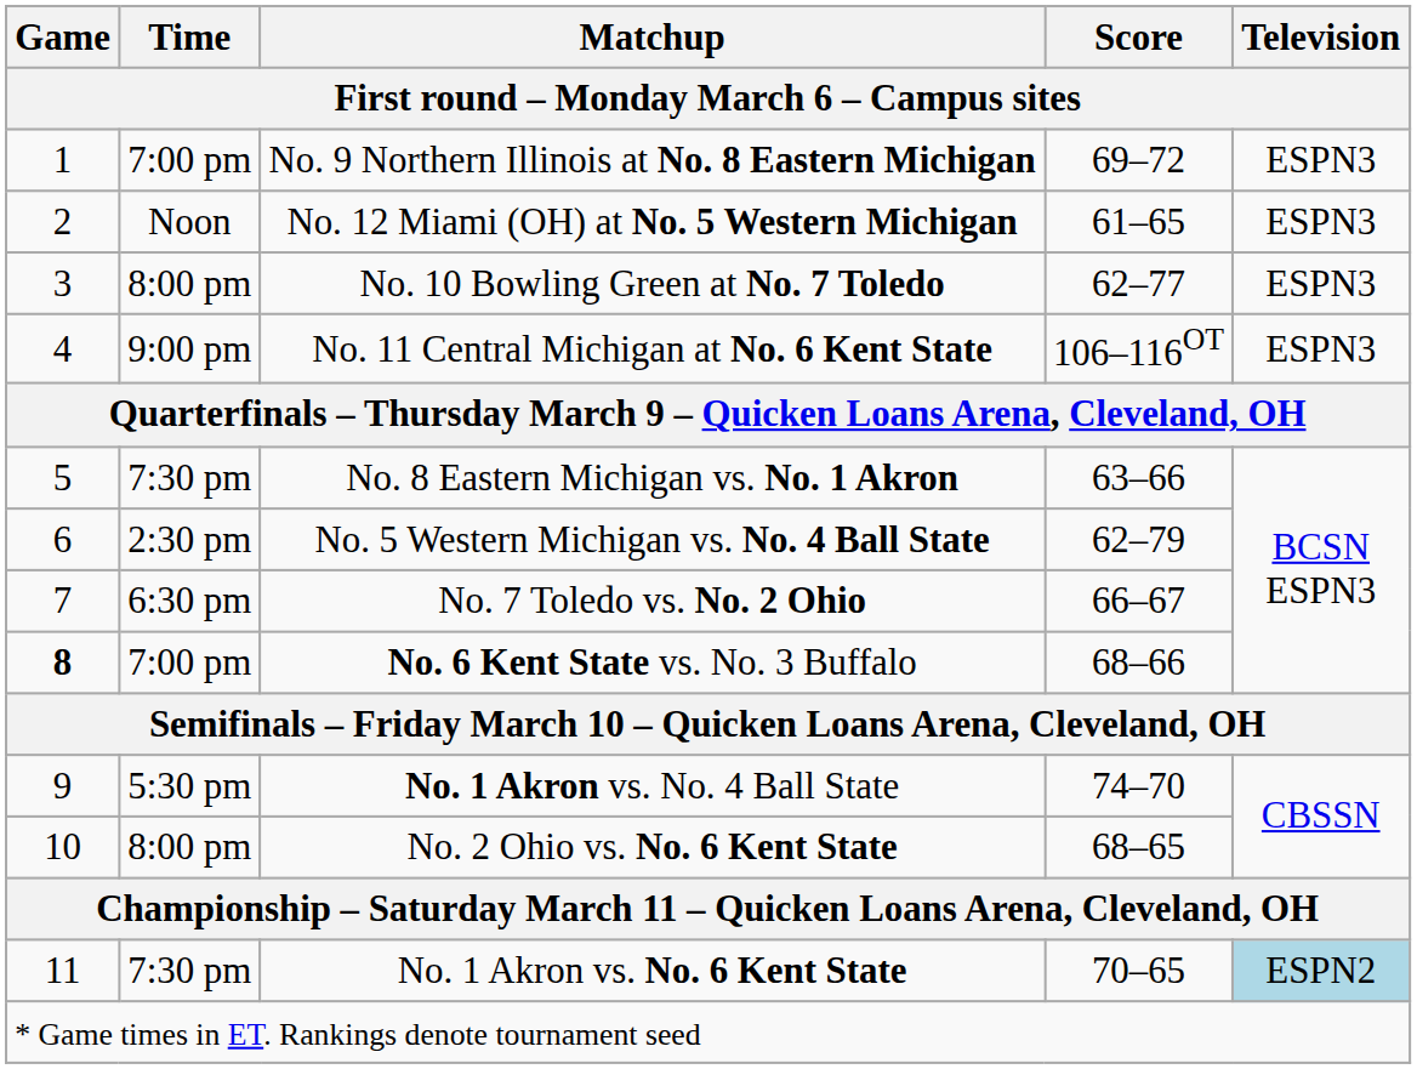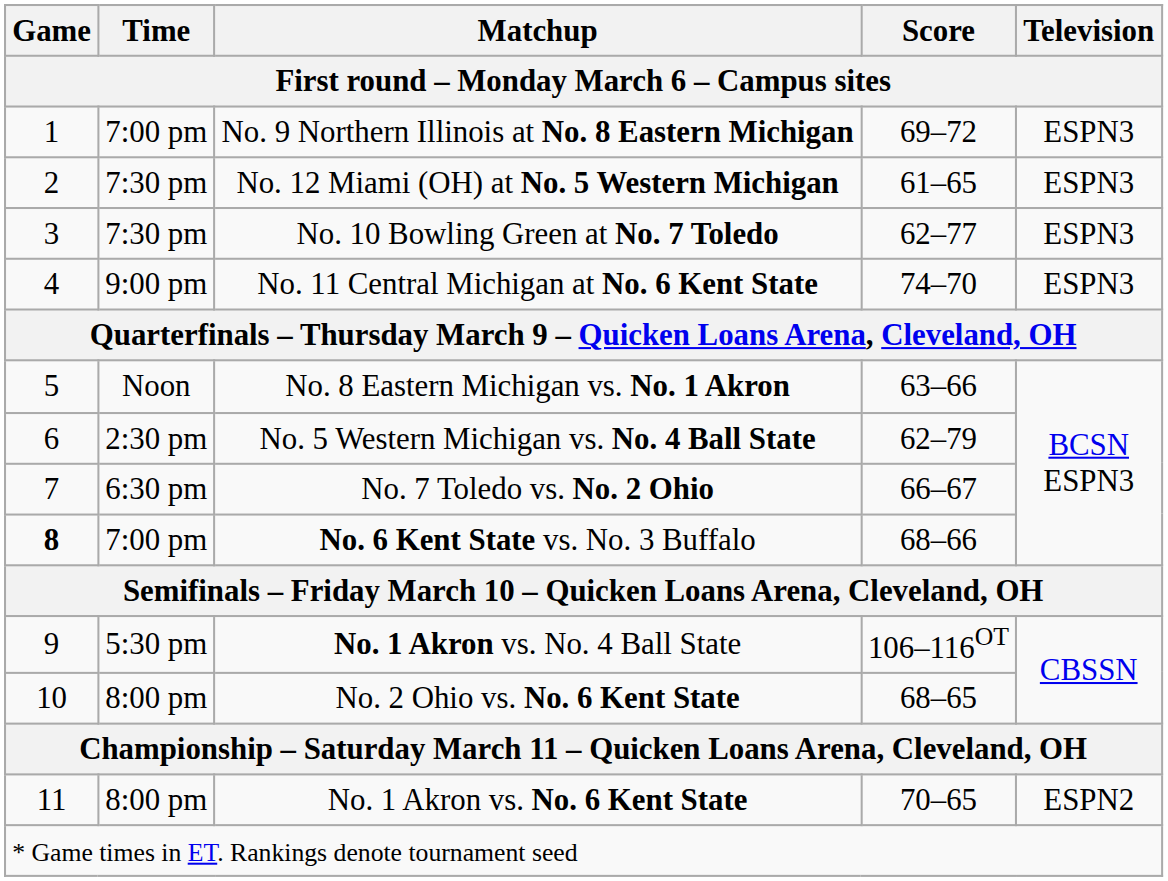No. 12 Miami (OH) at No. 5 Western Michigan | Time: Noon -> 7:30 pm
No. 10 Bowling Green at No. 7 Toledo | Time: 8:00 pm -> 7:30 pm
No. 11 Central Michigan at No. 6 Kent State | Score: 106–116OT -> 74–70
No. 8 Eastern Michigan vs. No. 1 Akron | Time: 7:30 pm -> Noon
No. 1 Akron vs. No. 4 Ball State | Score: 74–70 -> 106–116OT
No. 1 Akron vs. No. 6 Kent State | Time: 7:30 pm -> 8:00 pm
No. 1 Akron vs. No. 6 Kent State | Television: lightblue background -> no background
